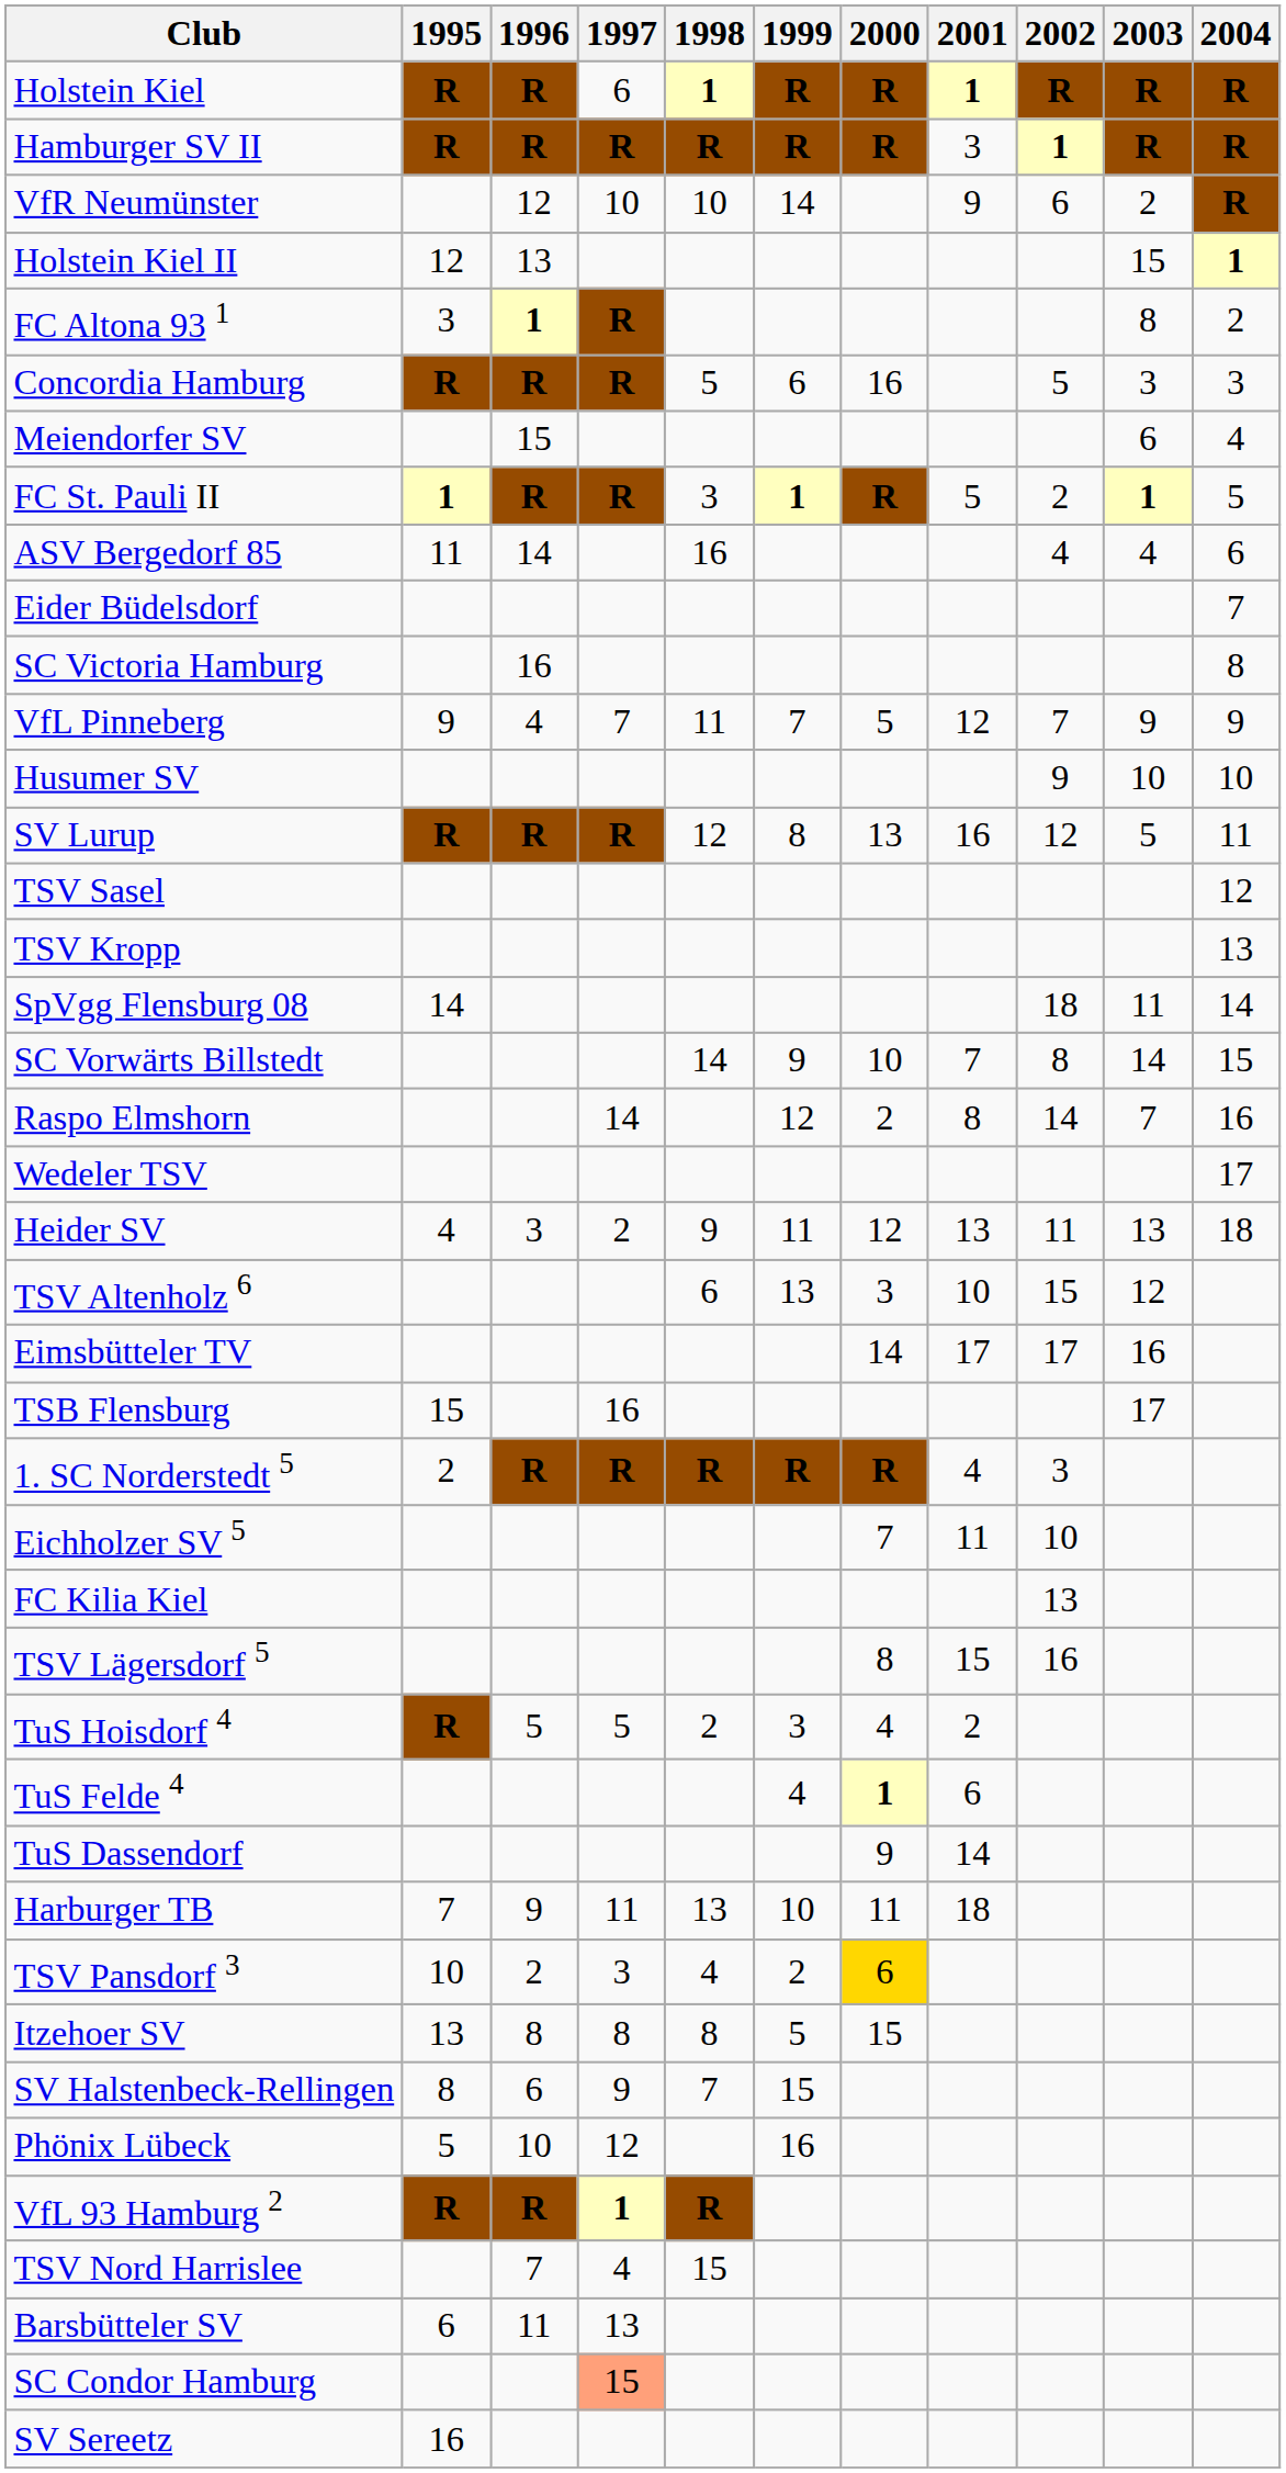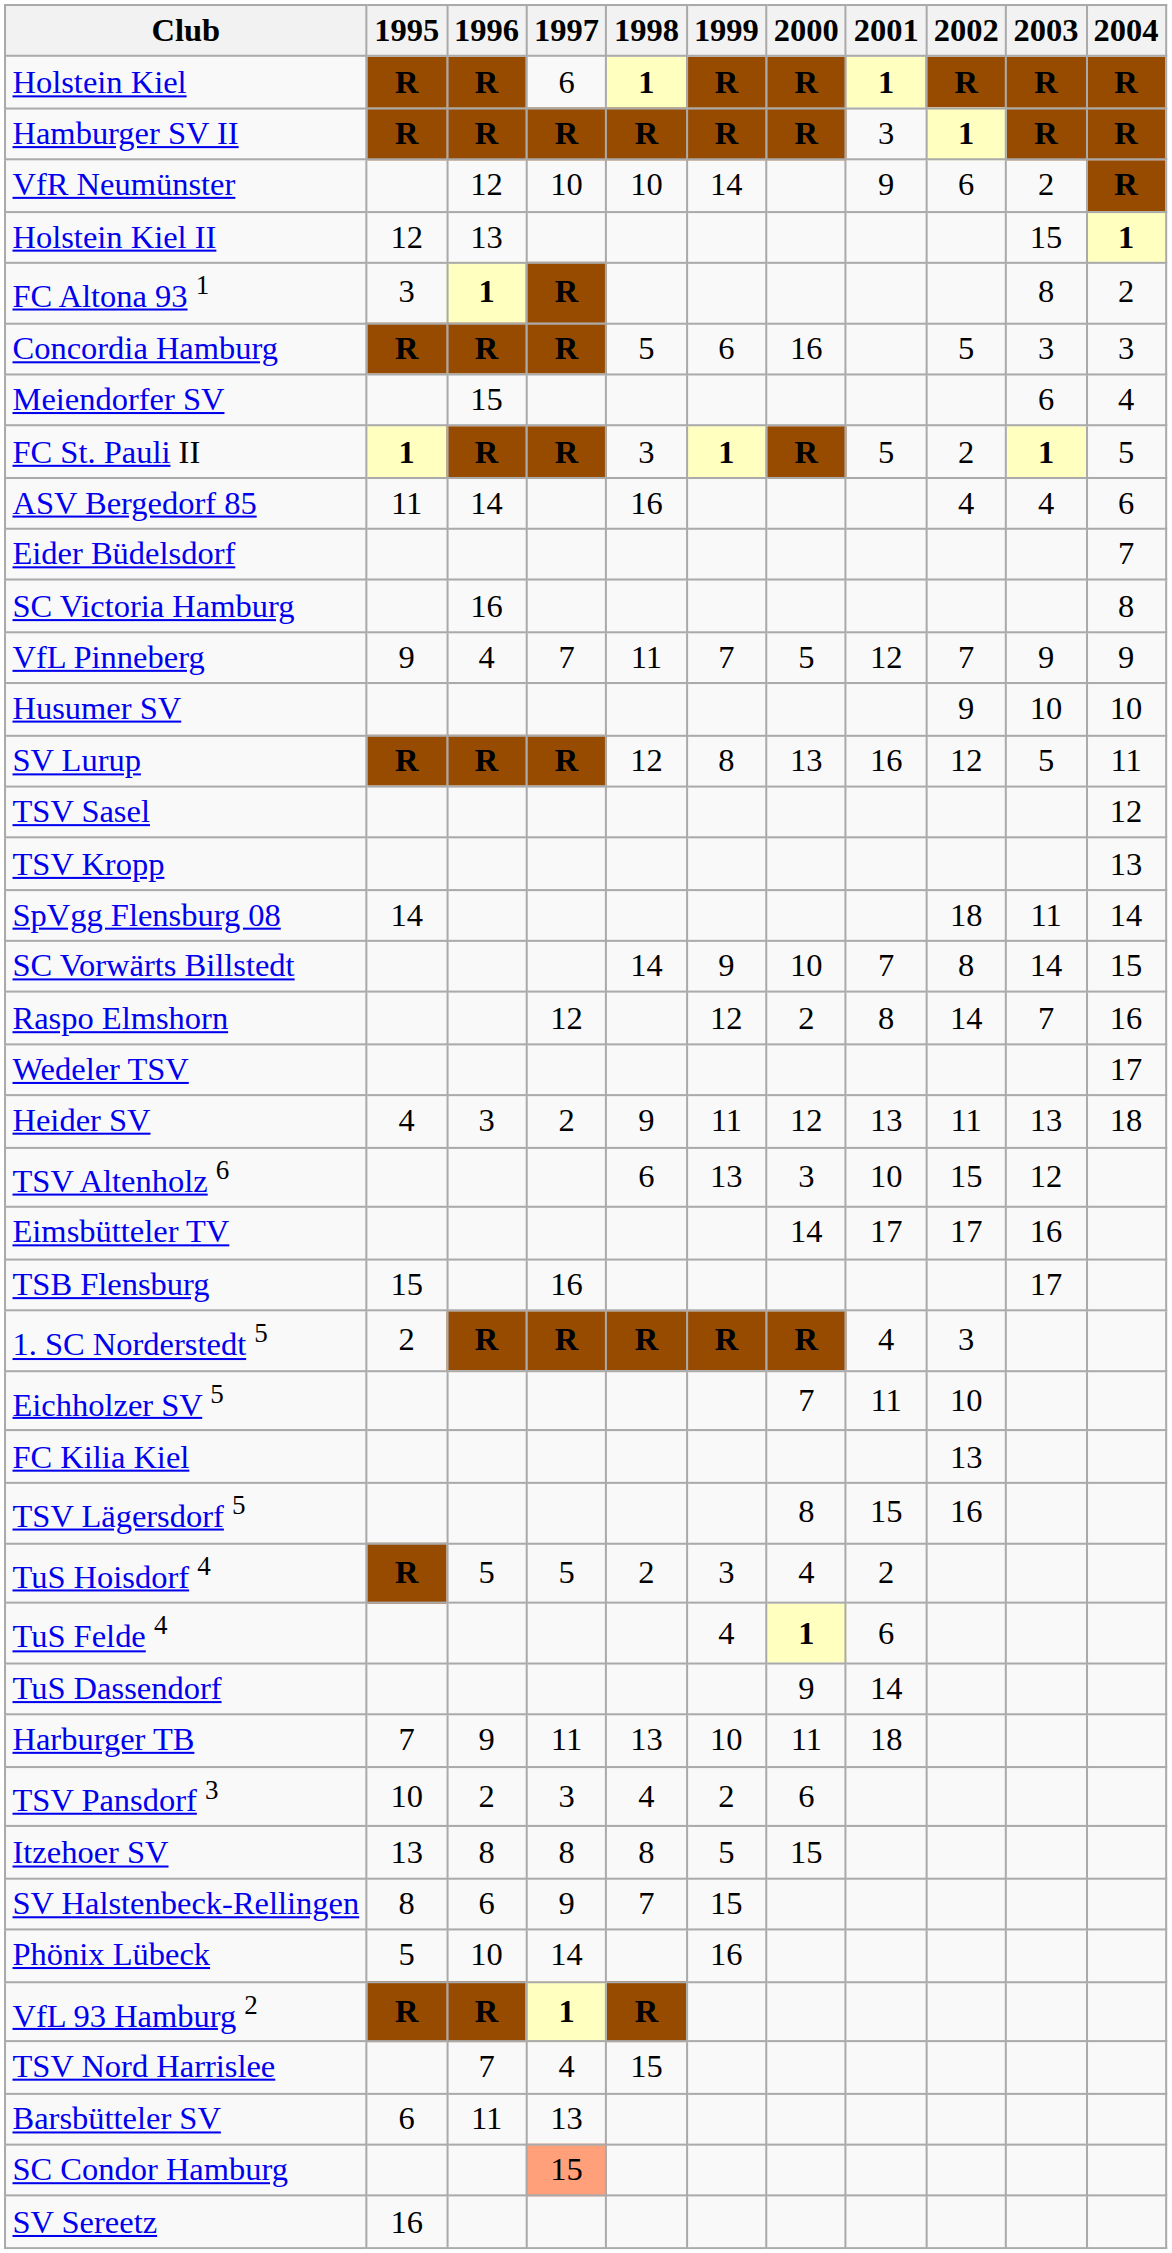Raspo Elmshorn | 1997: 14 -> 12
TSV Pansdorf 3 | 2000: gold background -> no background
Phönix Lübeck | 1997: 12 -> 14
